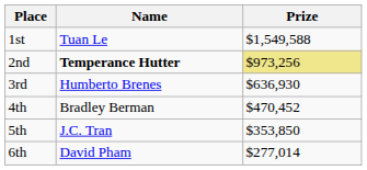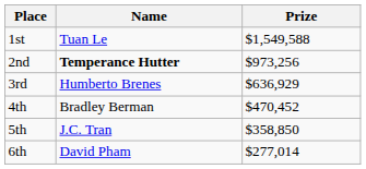2nd | Prize: khaki background -> no background
3rd | Prize: $636,930 -> $636,929
5th | Prize: $353,850 -> $358,850
